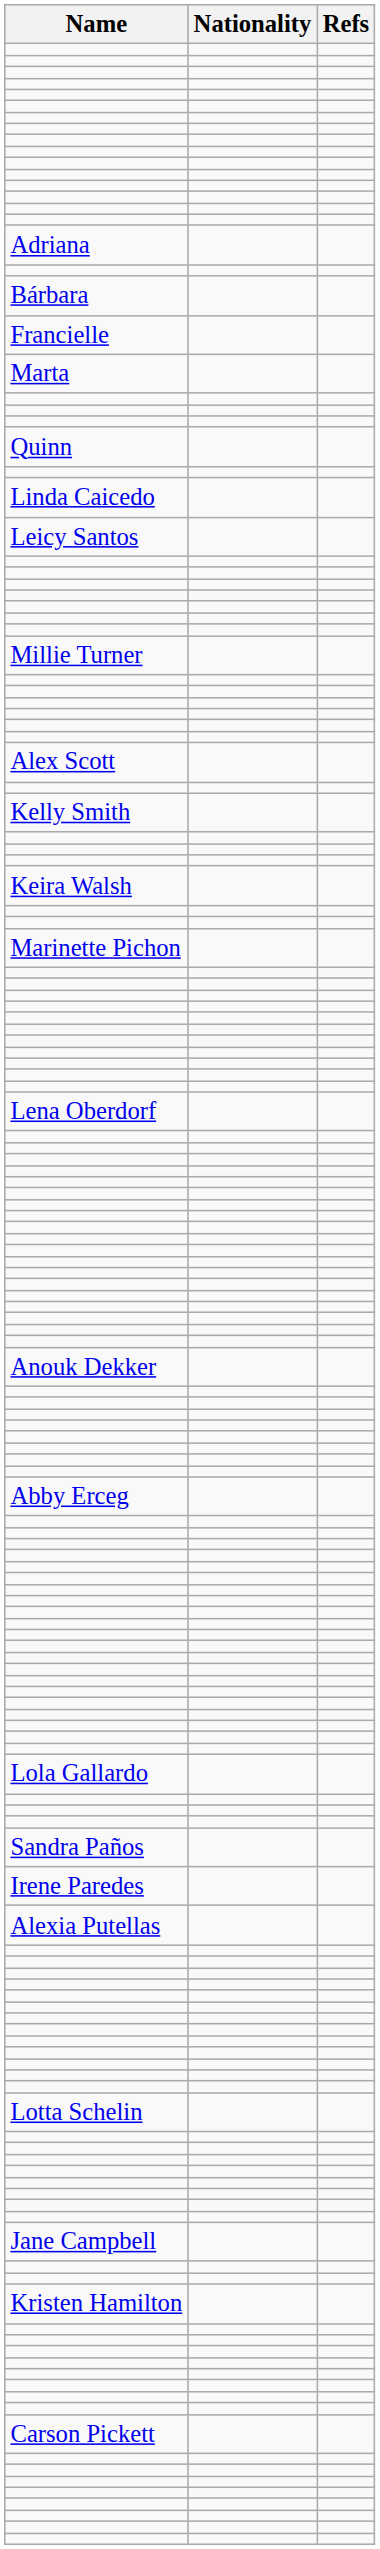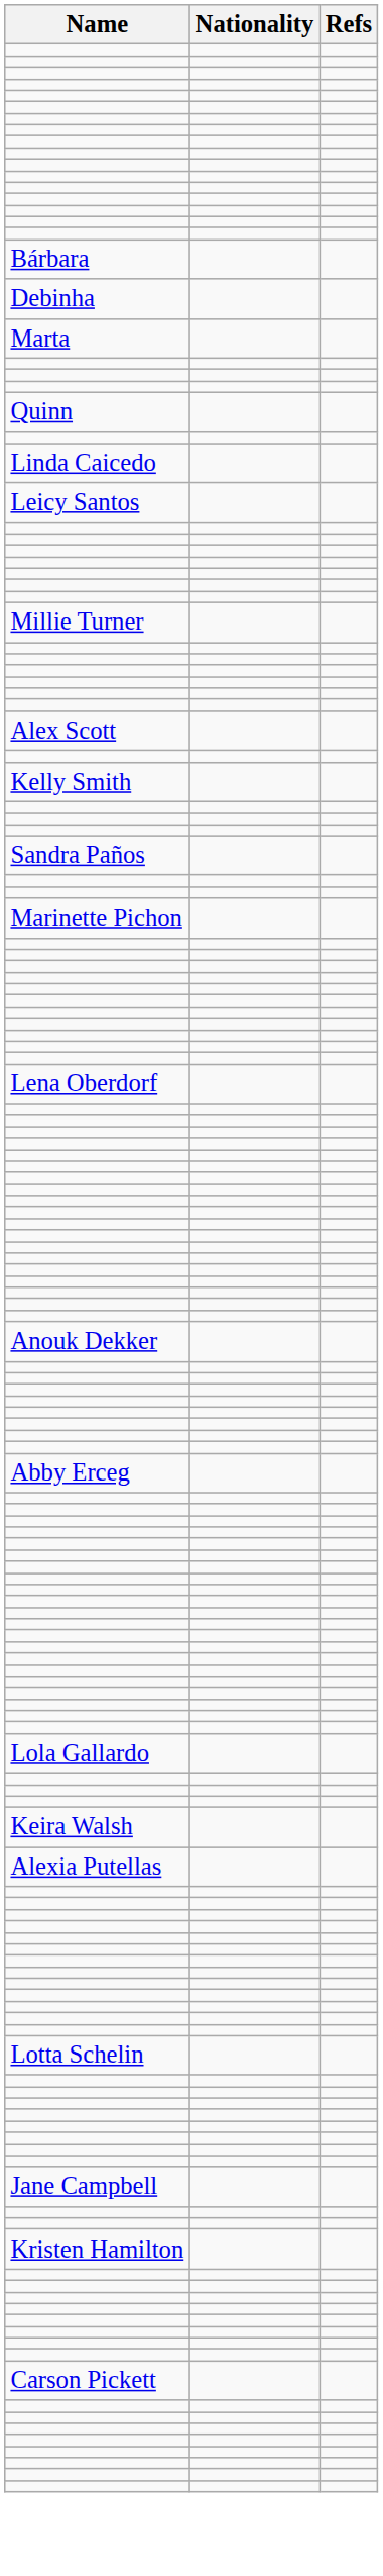- row: Adriana
+ row: Debinha
- row: Francielle
rows swapped: Keira Walsh <-> Sandra Paños
- row: Irene Paredes
